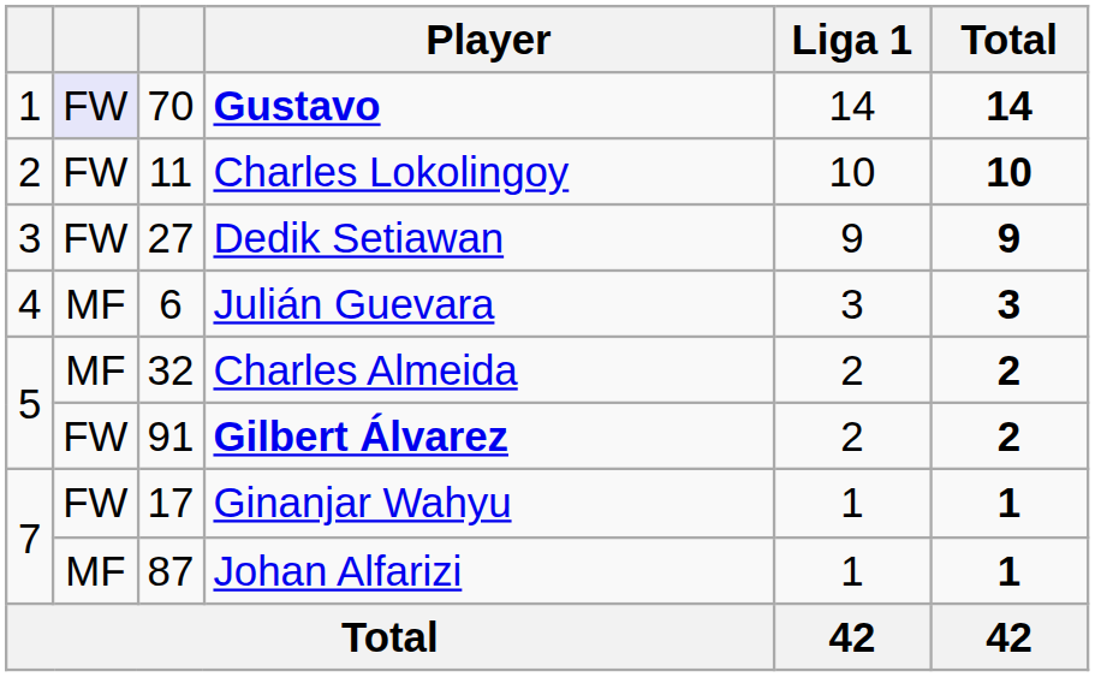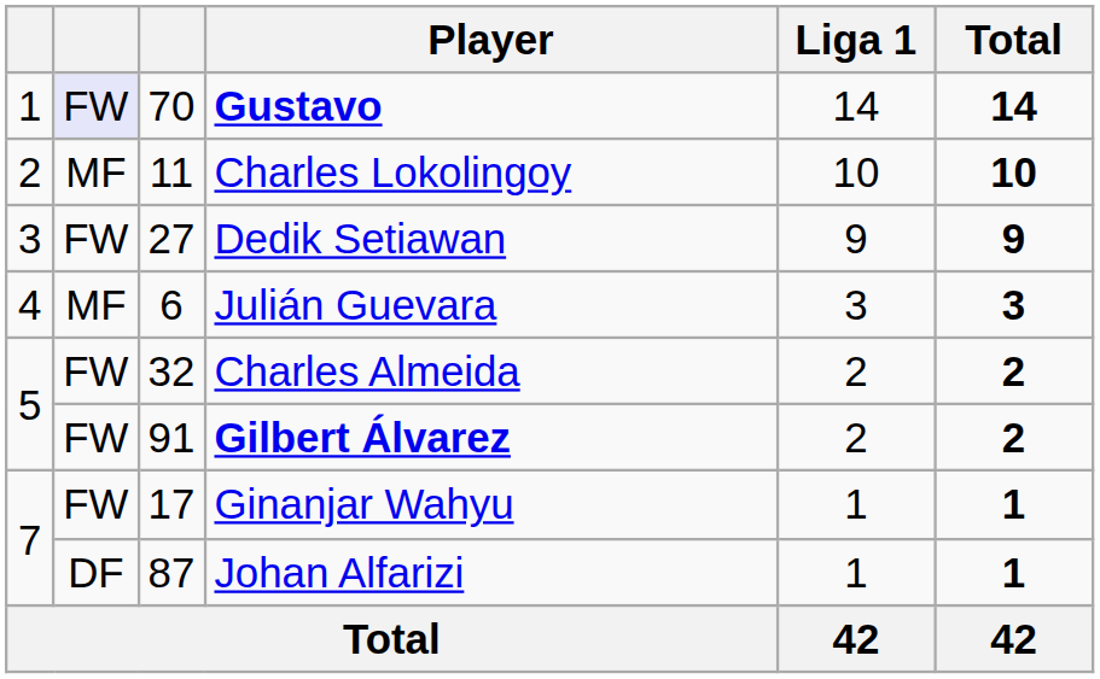Charles Lokolingoy | column 2: FW -> MF
Charles Almeida | column 2: MF -> FW
Johan Alfarizi | column 2: MF -> DF
